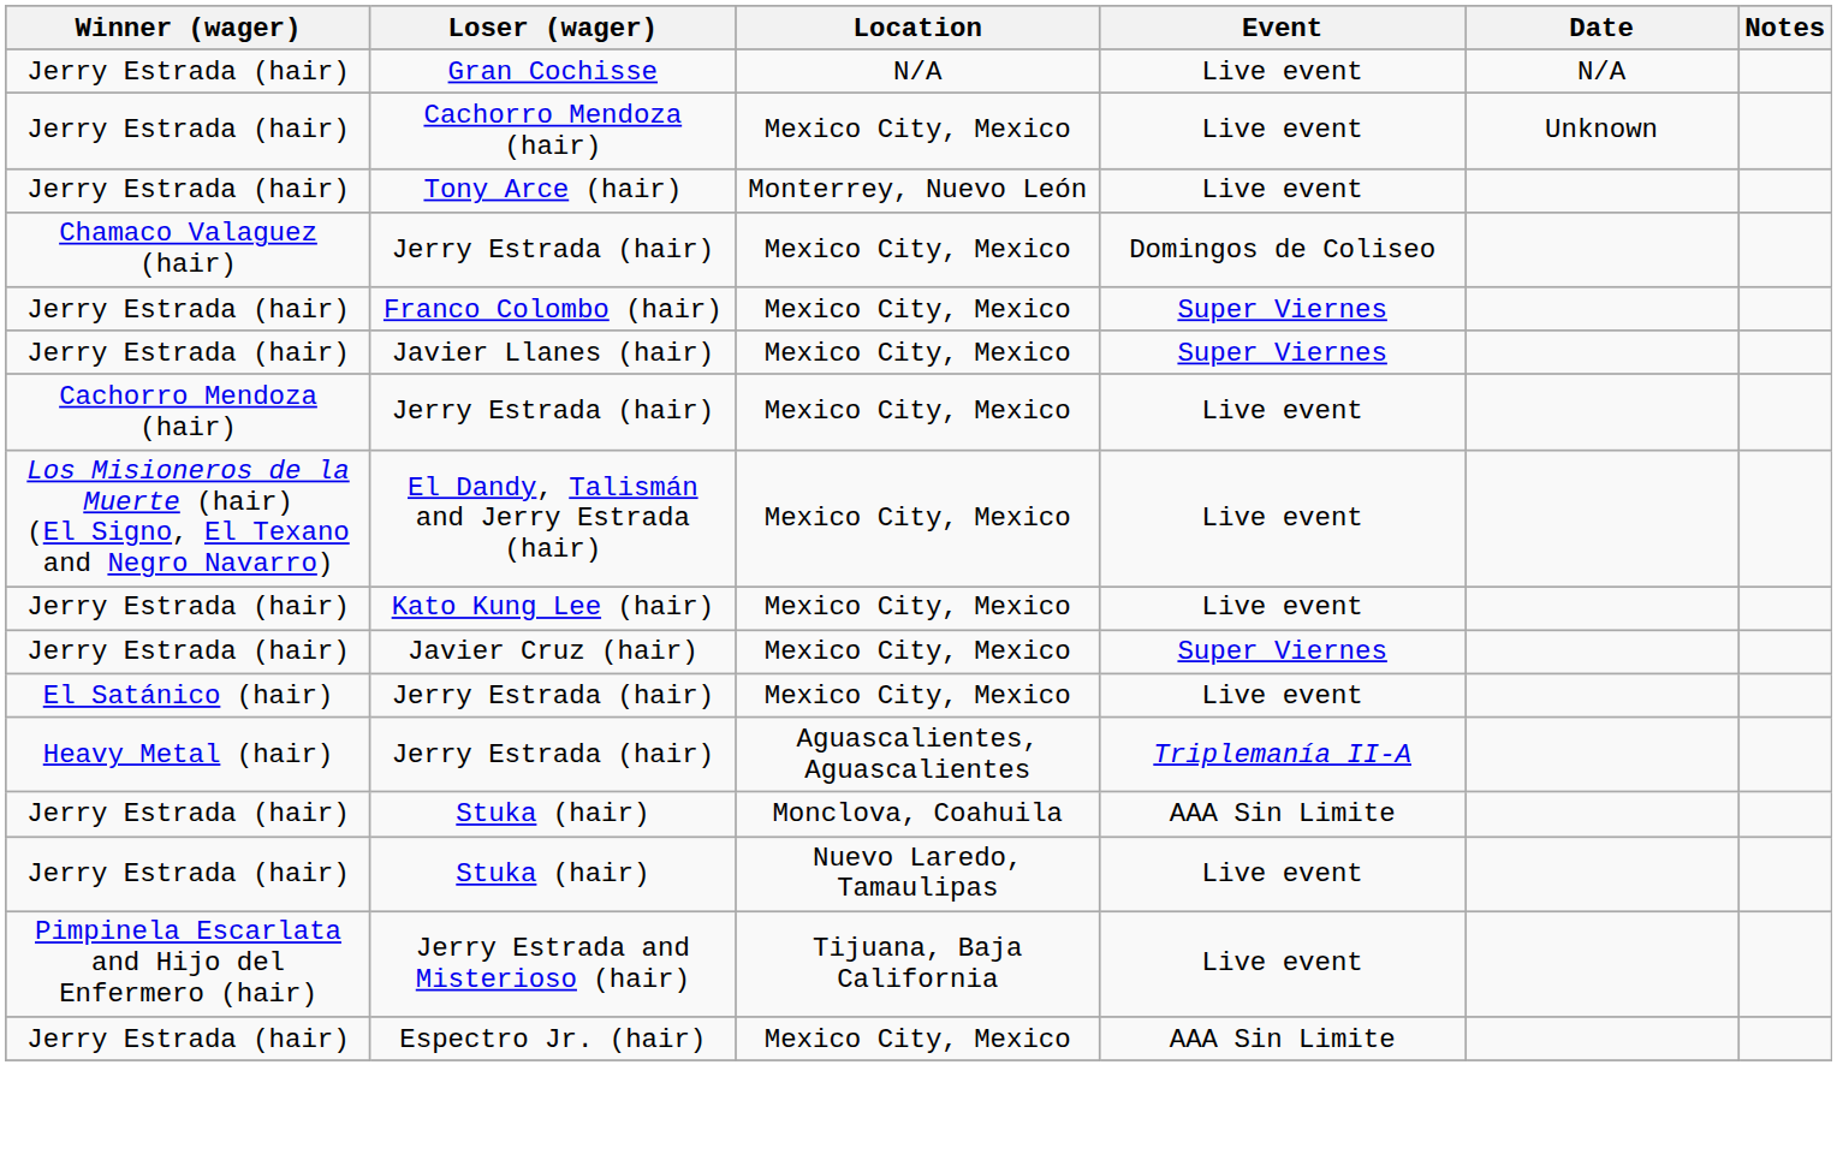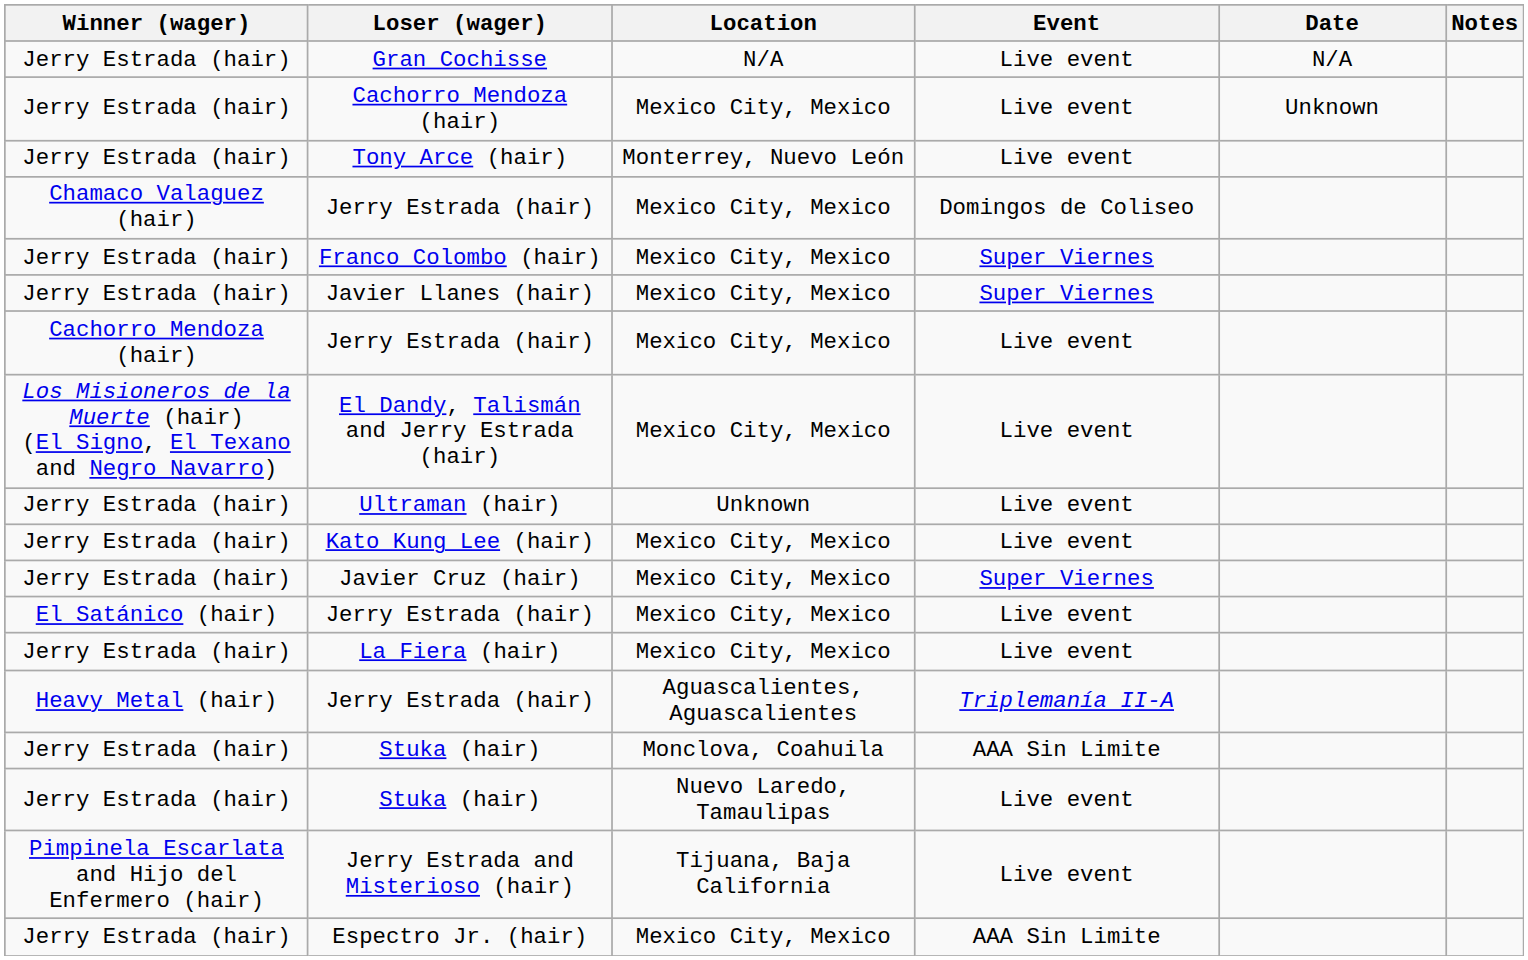+ row: Jerry Estrada (hair) | Ultraman (hair) | Unknown | Live event
+ row: Jerry Estrada (hair) | La Fiera (hair) | Mexico City, Mexico | Live event
